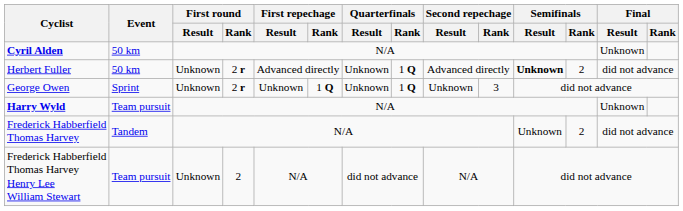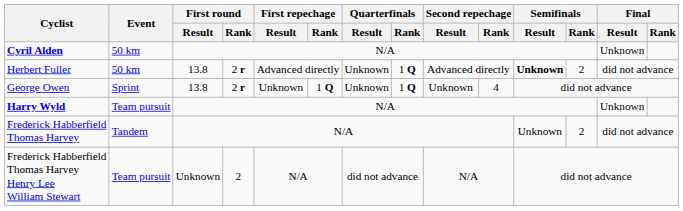Herbert Fuller | First round / Result: Unknown -> 13.8
George Owen | First round / Result: Unknown -> 13.8
George Owen | Second repechage / Rank: 3 -> 4
